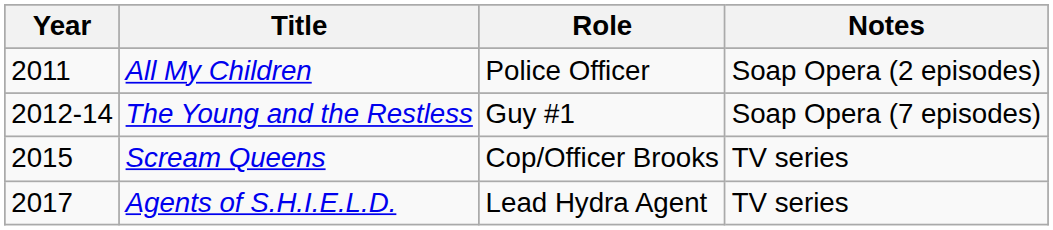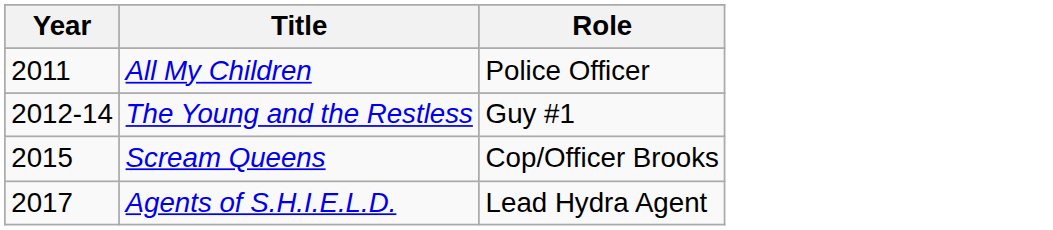- column: Notes | Soap Opera (2 episodes) | Soap Opera (7 episodes) | TV series | TV series
